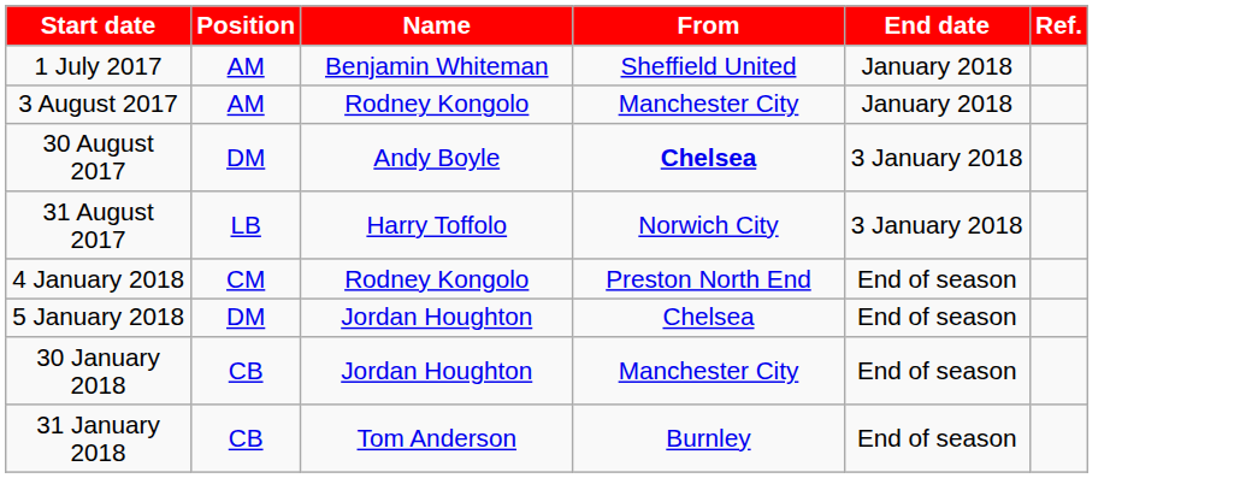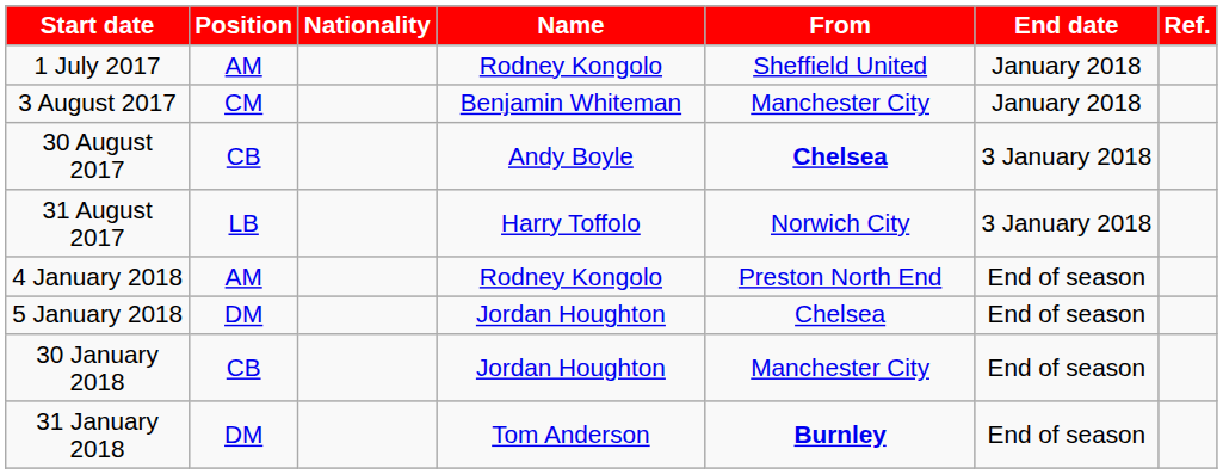+ column: Nationality
1 July 2017 | Name: Benjamin Whiteman -> Rodney Kongolo
3 August 2017 | Position: AM -> CM
3 August 2017 | Name: Rodney Kongolo -> Benjamin Whiteman
30 August 2017 | Position: DM -> CB
4 January 2018 | Position: CM -> AM
31 January 2018 | Position: CB -> DM
31 January 2018 | From: normal -> bold
